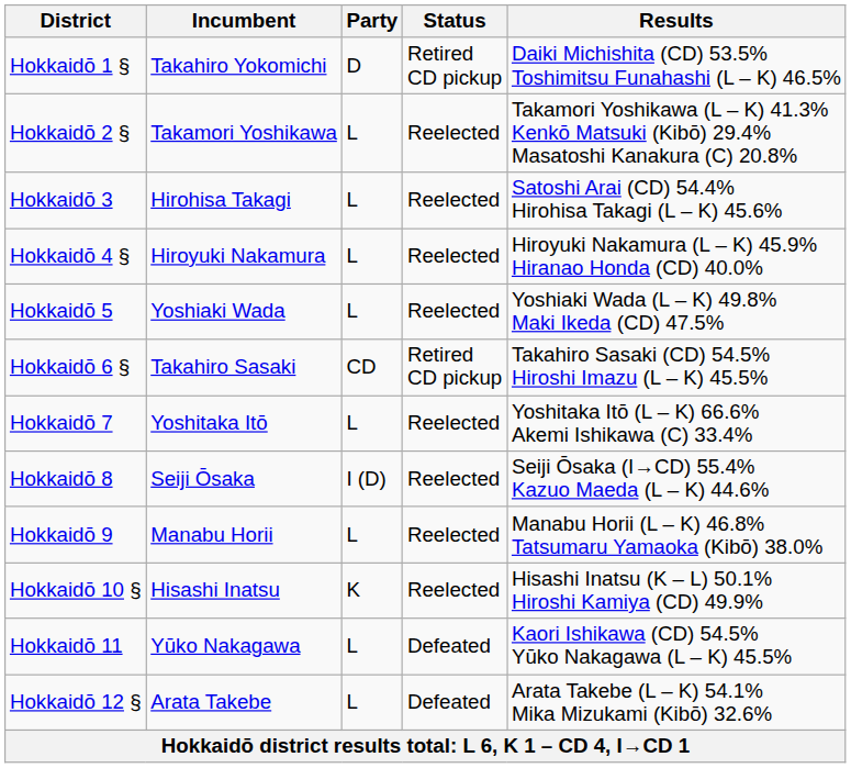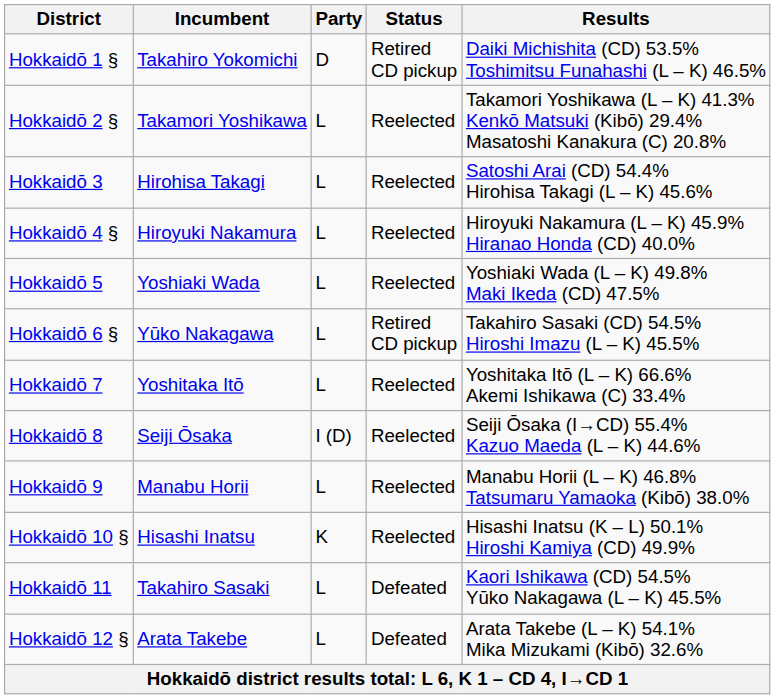Hokkaidō 6 § | Incumbent: Takahiro Sasaki -> Yūko Nakagawa
Hokkaidō 6 § | Party: CD -> L
Hokkaidō 11 | Incumbent: Yūko Nakagawa -> Takahiro Sasaki
